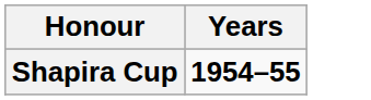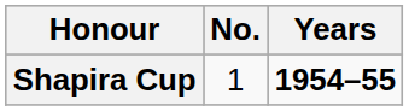+ column: No. | 1
